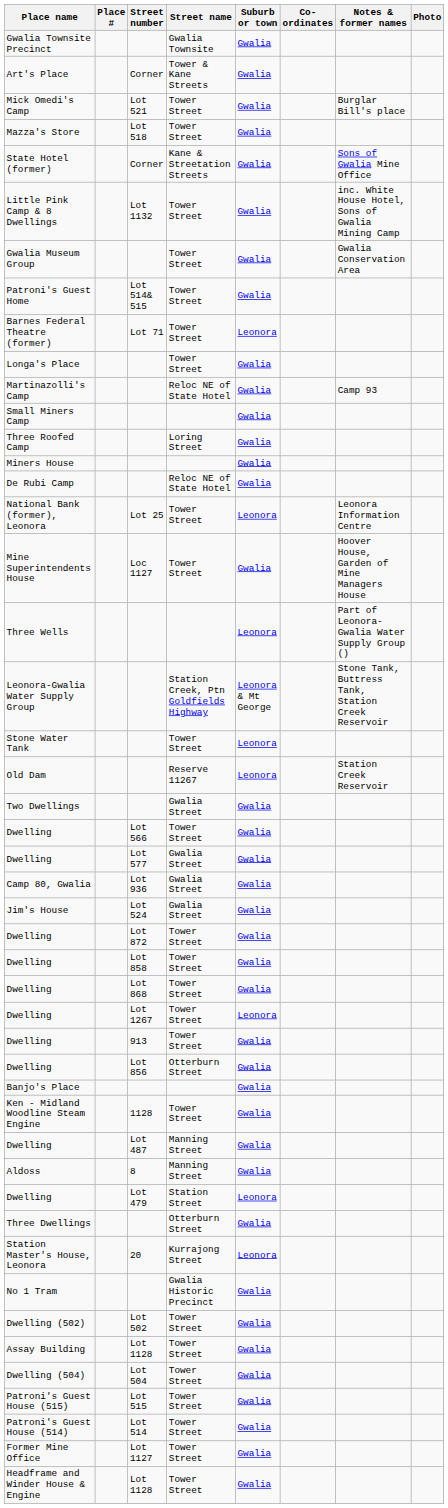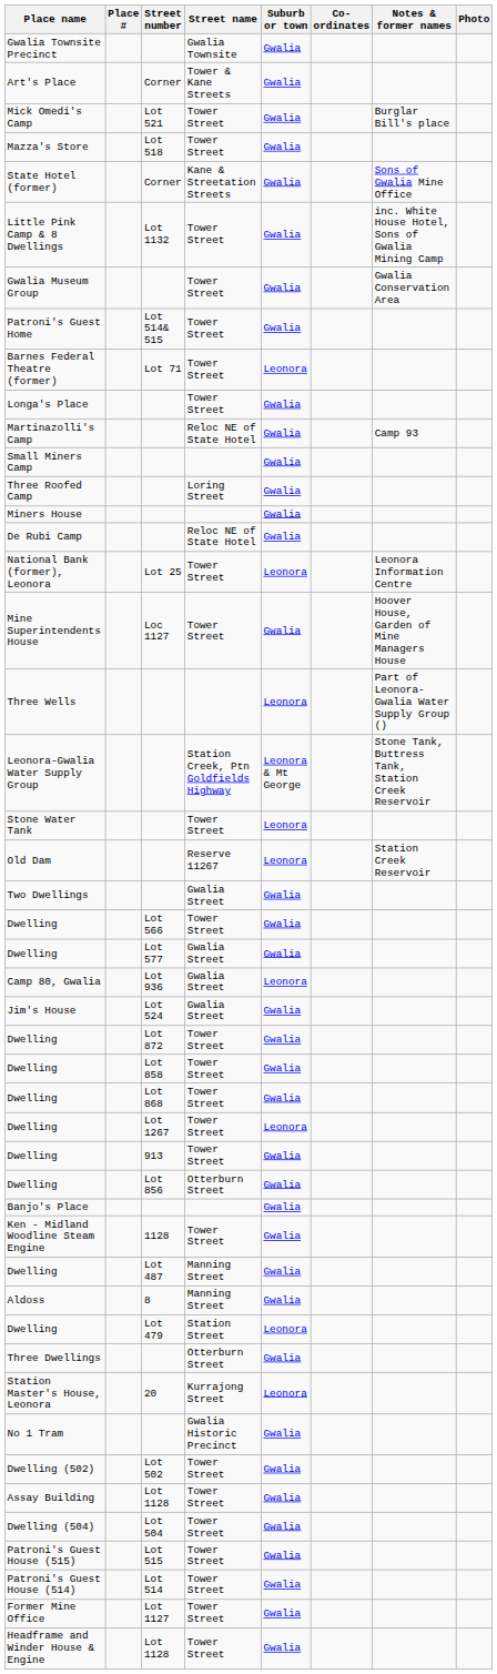Camp 80, Gwalia | Suburb or town: Gwalia -> Leonora
